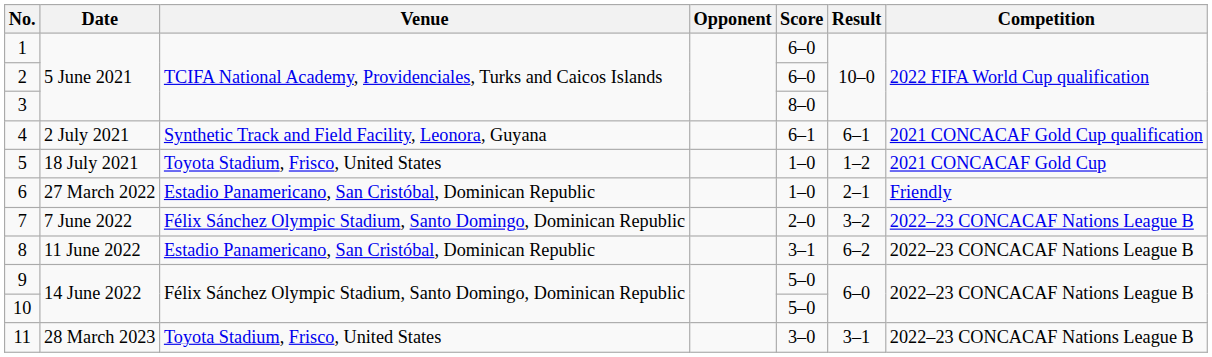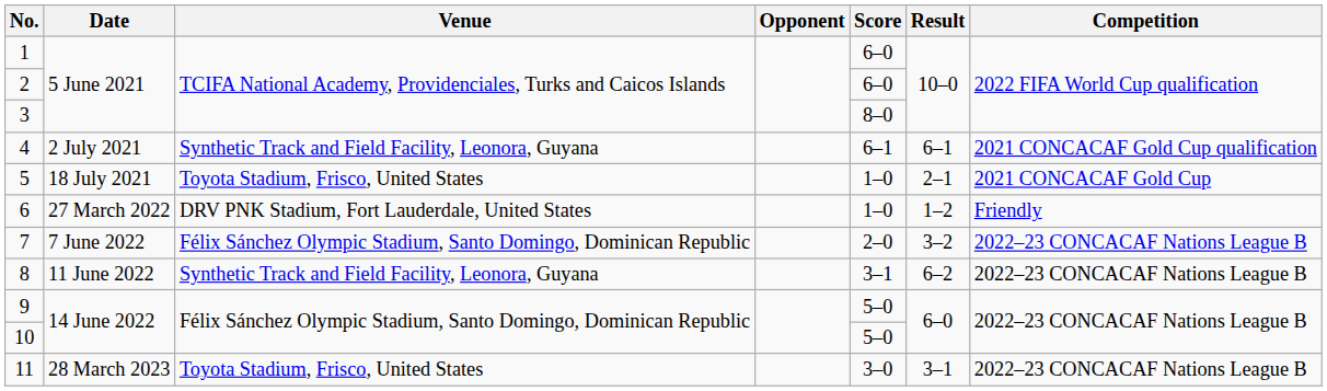5 | Result: 1–2 -> 2–1
6 | Venue: Estadio Panamericano, San Cristóbal, Dominican Republic -> DRV PNK Stadium, Fort Lauderdale, United States
6 | Result: 2–1 -> 1–2
8 | Venue: Estadio Panamericano, San Cristóbal, Dominican Republic -> Synthetic Track and Field Facility, Leonora, Guyana
